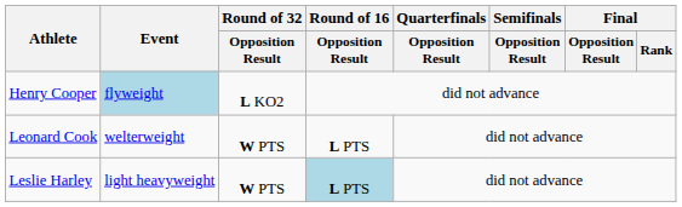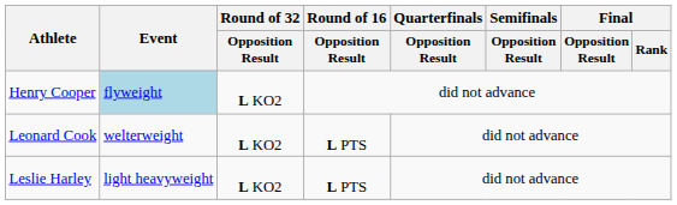Leonard Cook | Round of 32 / Opposition Result: W PTS -> L KO2
Leslie Harley | Round of 32 / Opposition Result: W PTS -> L KO2
Leslie Harley | Round of 16 / Opposition Result: lightblue background -> no background
